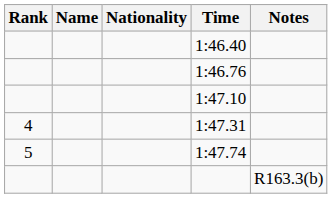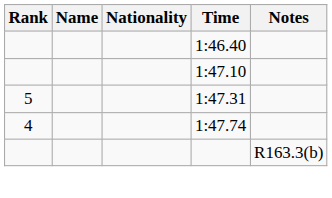- row: 1:46.76
1:47.31 | Rank: 4 -> 5
1:47.74 | Rank: 5 -> 4
